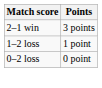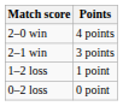+ row: 2–0 win | 4 points
